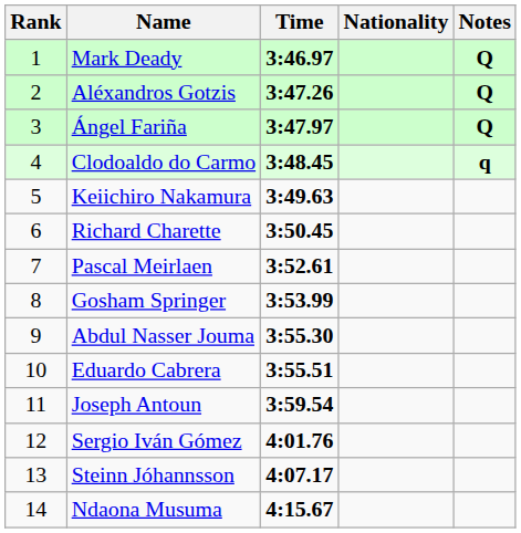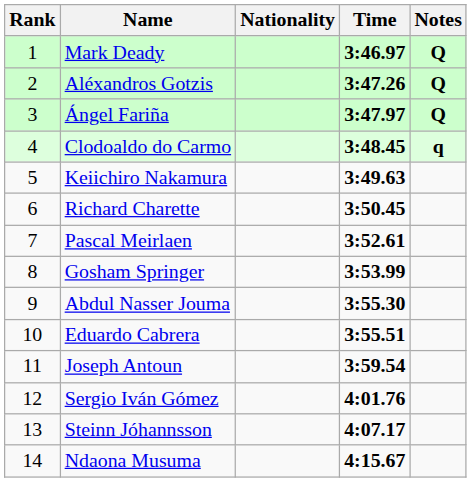columns swapped: Nationality <-> Time
